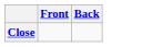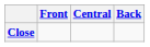+ column: Central
